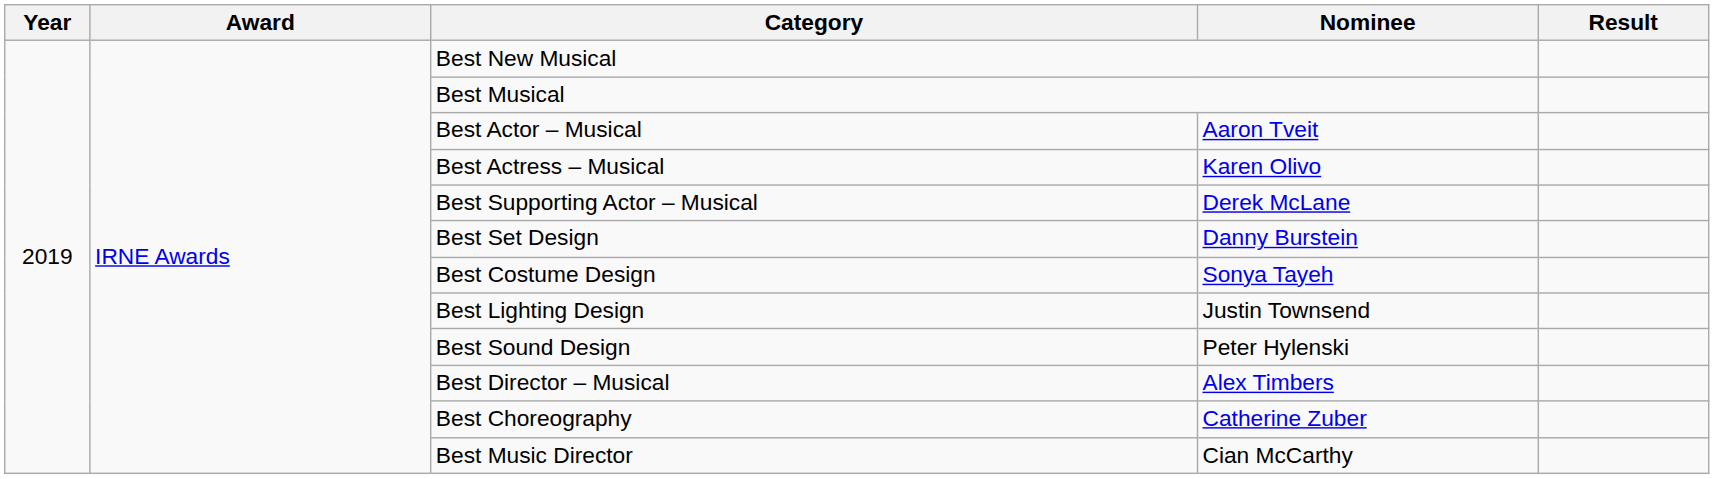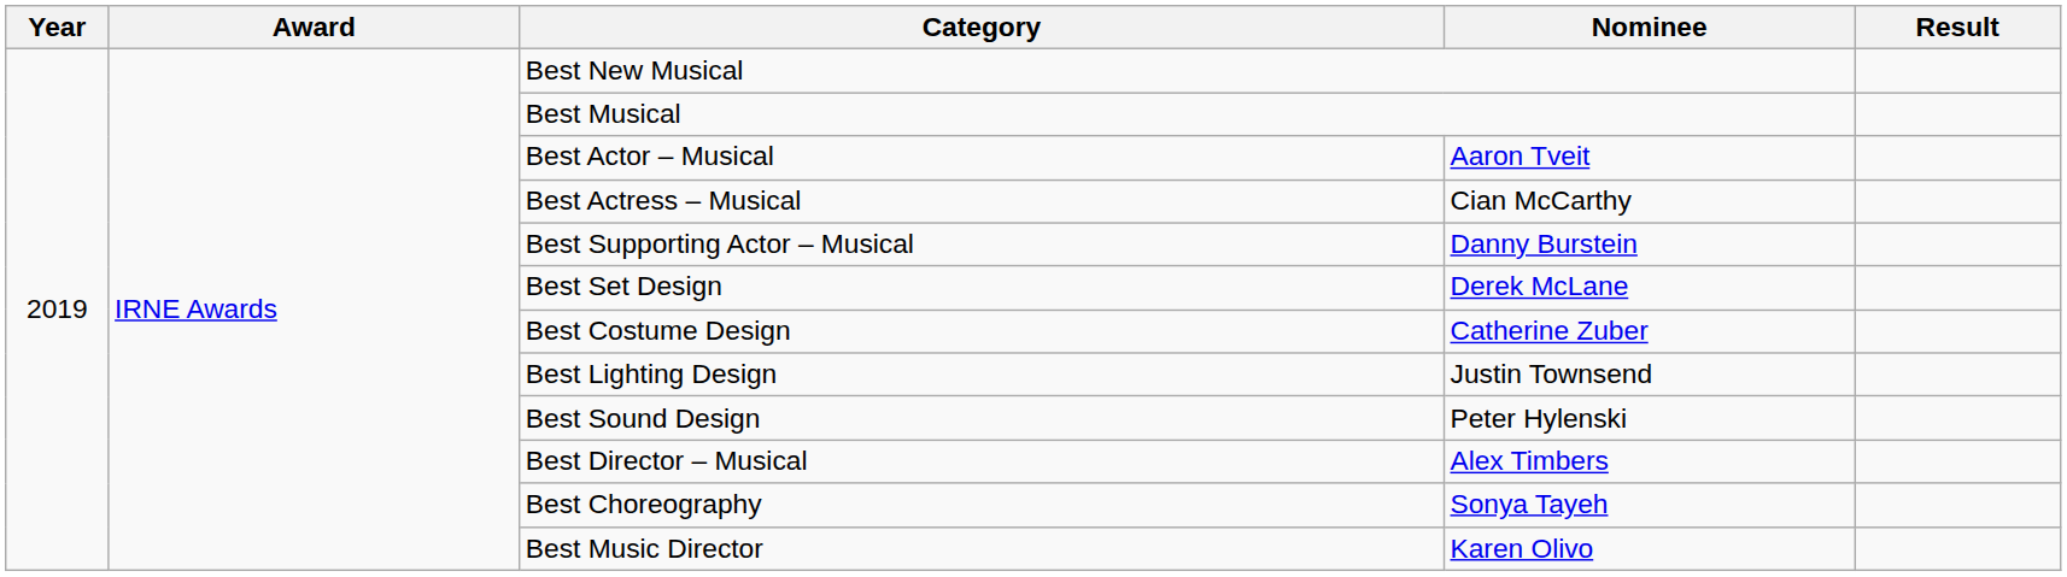Best Actress – Musical | Nominee: Karen Olivo -> Cian McCarthy
Best Supporting Actor – Musical | Nominee: Derek McLane -> Danny Burstein
Best Set Design | Nominee: Danny Burstein -> Derek McLane
Best Costume Design | Nominee: Sonya Tayeh -> Catherine Zuber
Best Choreography | Nominee: Catherine Zuber -> Sonya Tayeh
Best Music Director | Nominee: Cian McCarthy -> Karen Olivo
